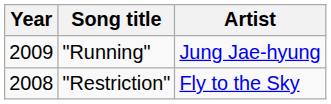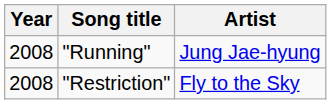"Running" | Year: 2009 -> 2008
